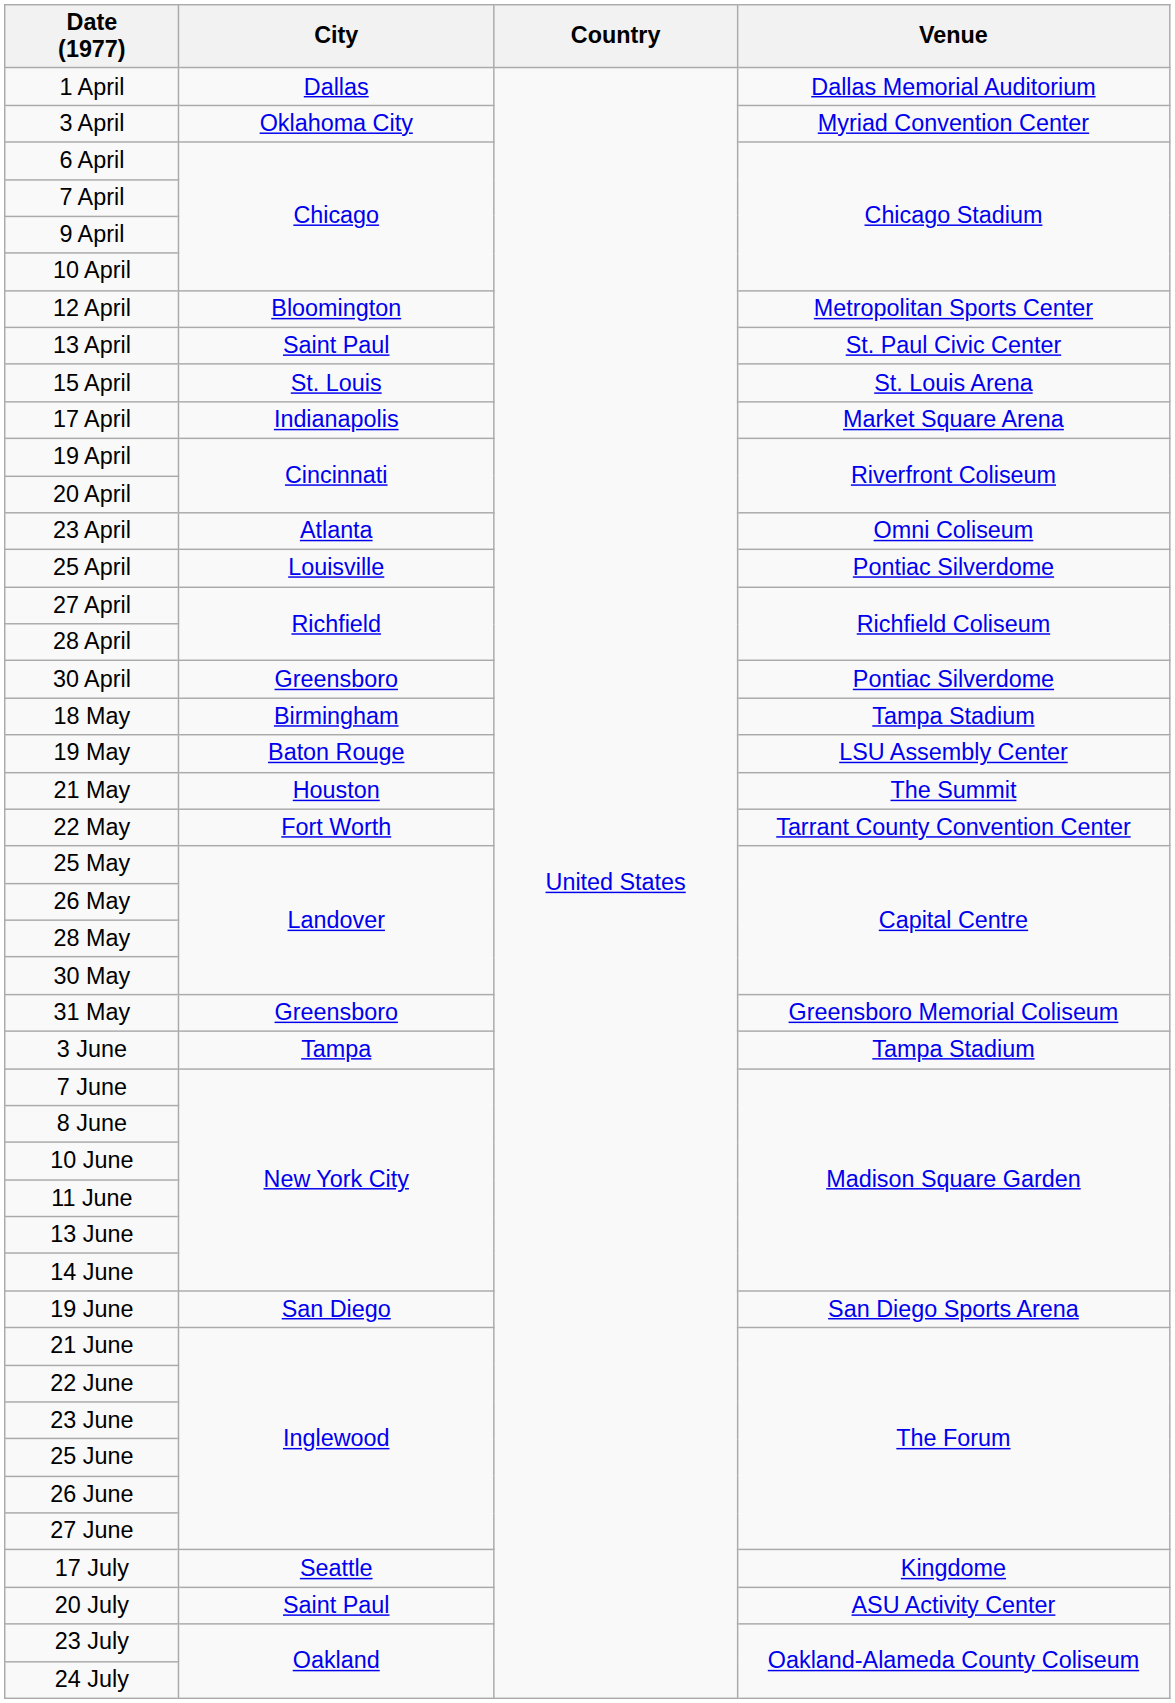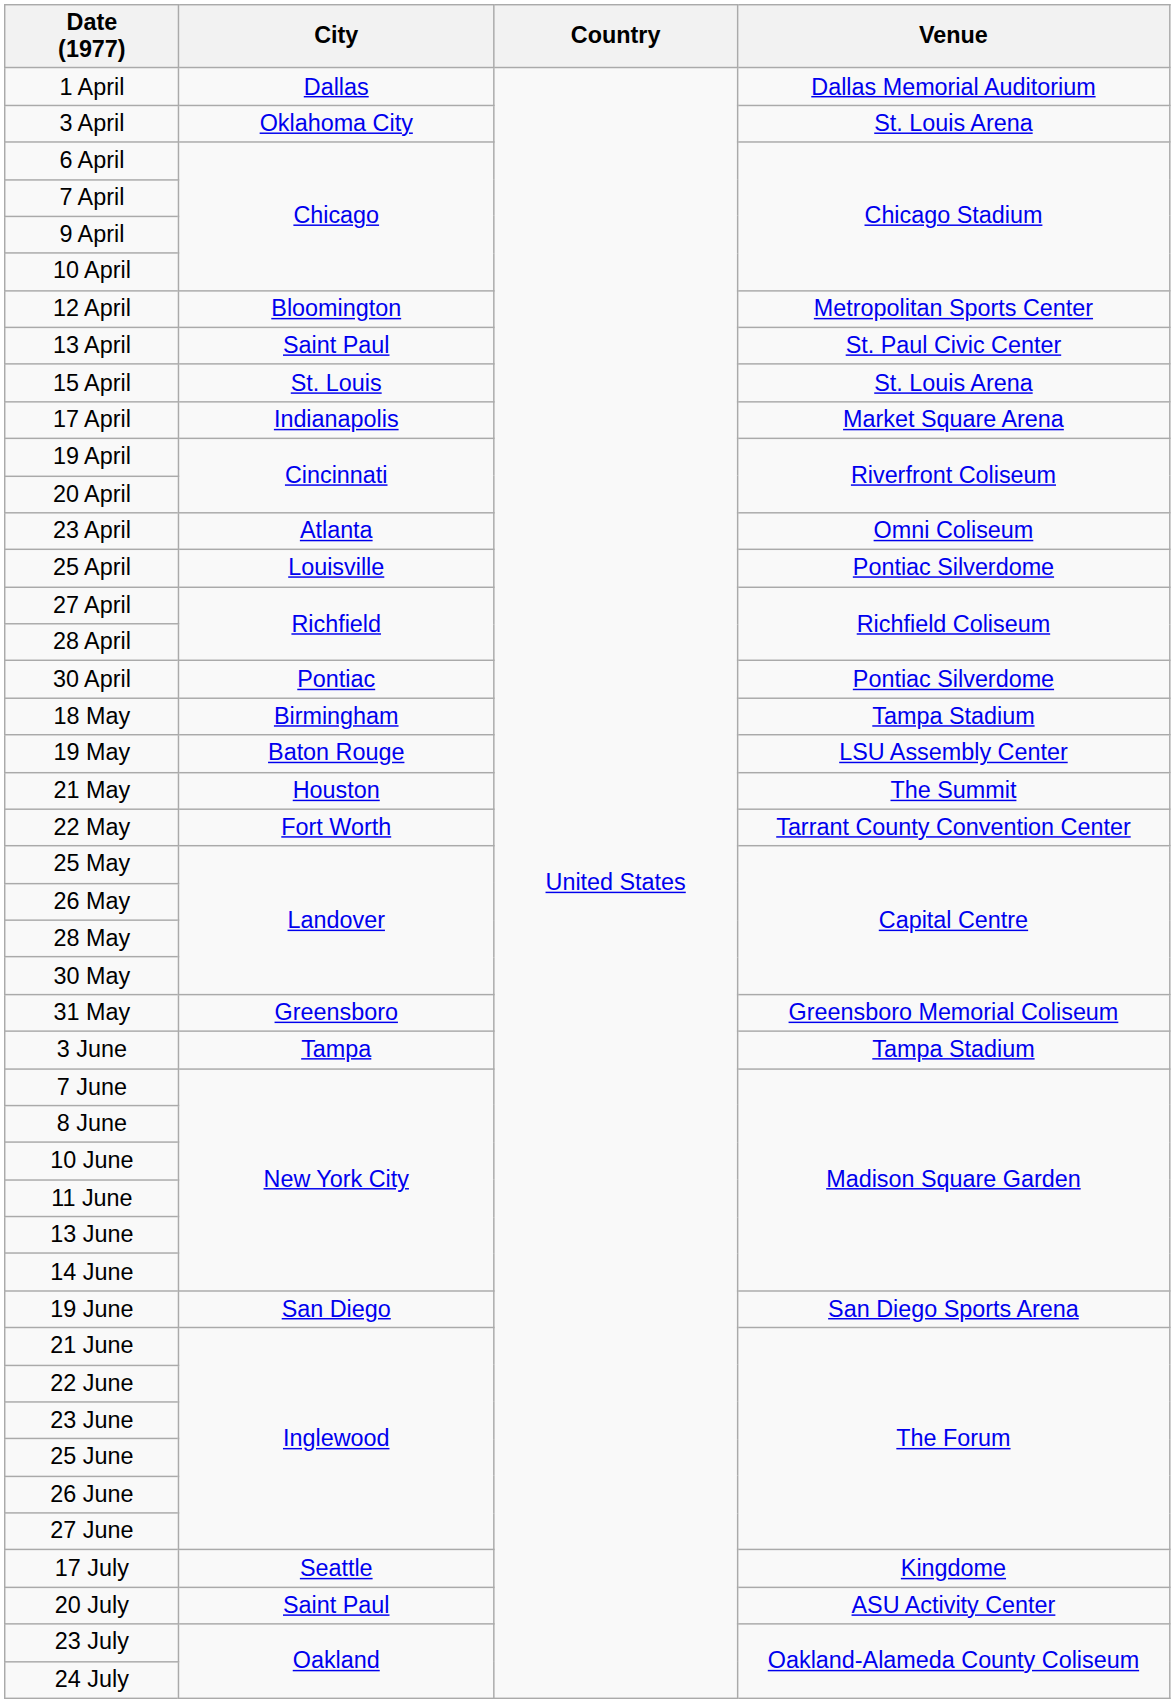3 April | Venue: Myriad Convention Center -> St. Louis Arena
30 April | City: Greensboro -> Pontiac
